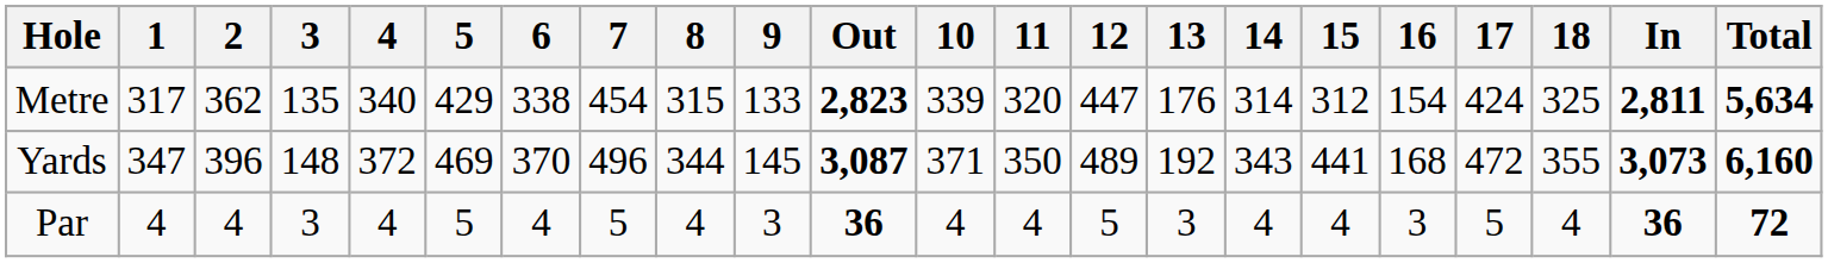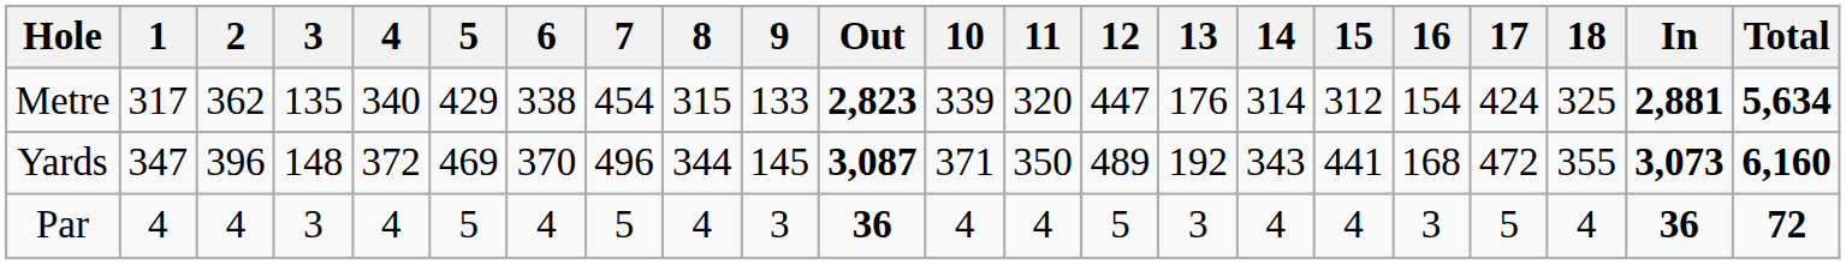Metre | In: 2,811 -> 2,881
